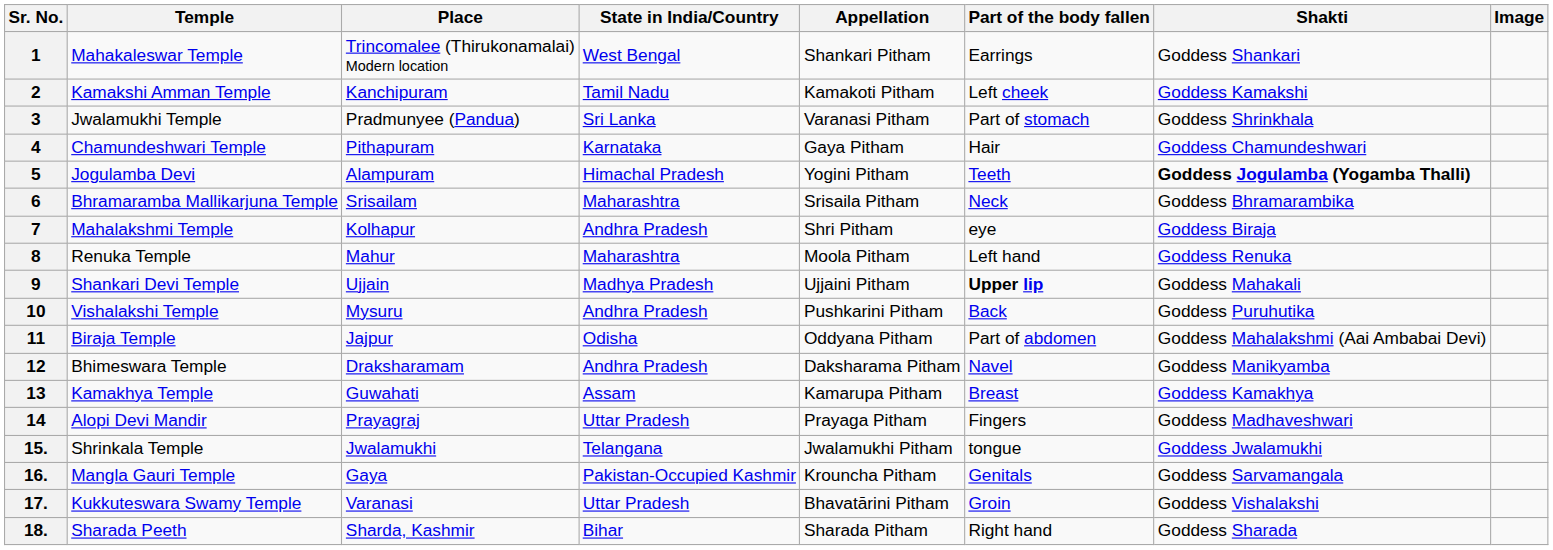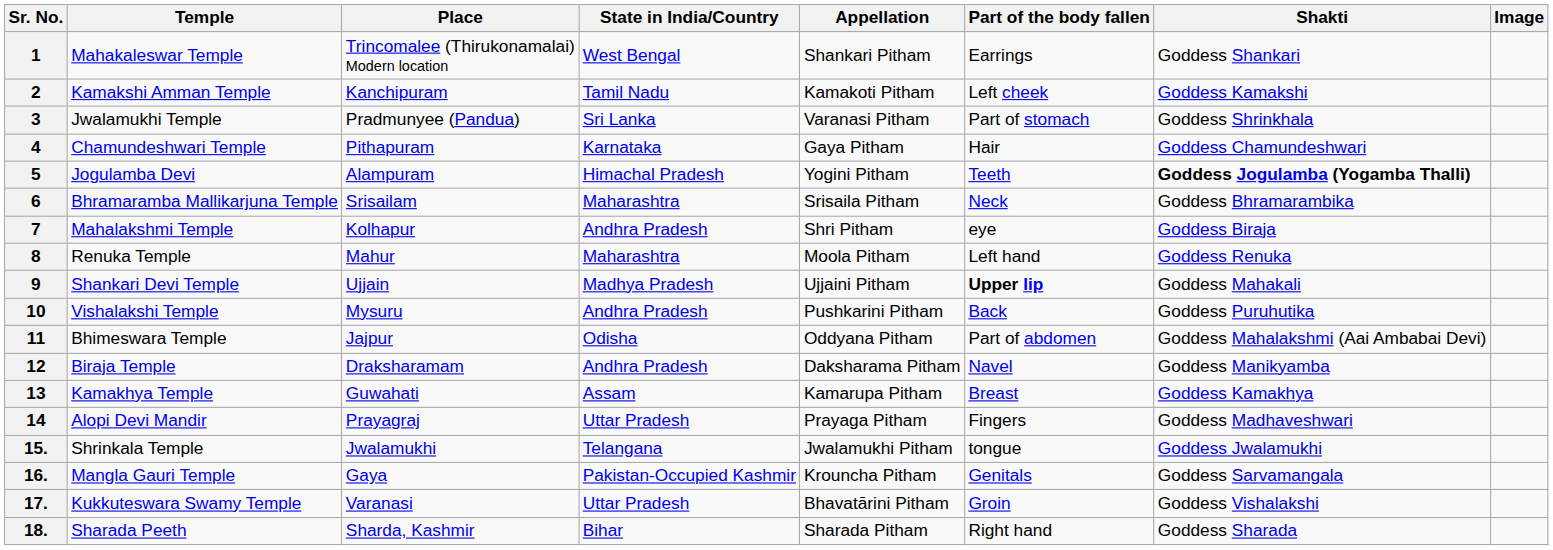11 | Temple: Biraja Temple -> Bhimeswara Temple
12 | Temple: Bhimeswara Temple -> Biraja Temple
